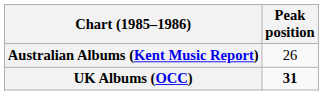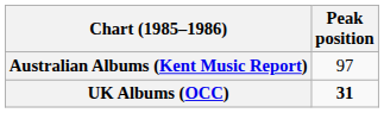Australian Albums (Kent Music Report) | Peak position: 26 -> 97
